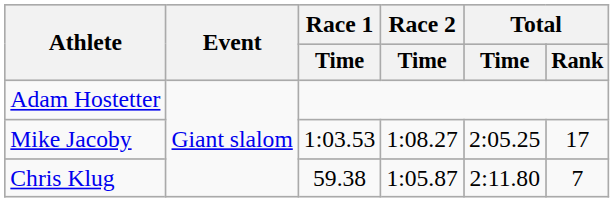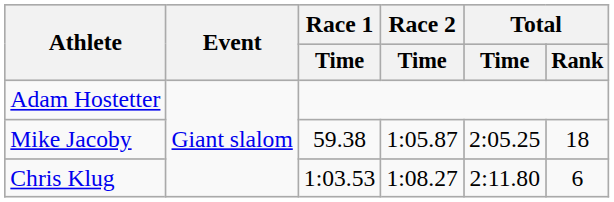Mike Jacoby | Race 1 / Time: 1:03.53 -> 59.38
Mike Jacoby | Race 2 / Time: 1:08.27 -> 1:05.87
Mike Jacoby | Total / Rank: 17 -> 18
Chris Klug | Race 1 / Time: 59.38 -> 1:03.53
Chris Klug | Race 2 / Time: 1:05.87 -> 1:08.27
Chris Klug | Total / Rank: 7 -> 6
